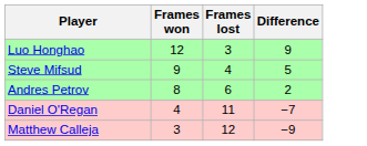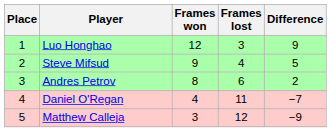+ column: Place | 1 | 2 | 3 | 4 | 5
